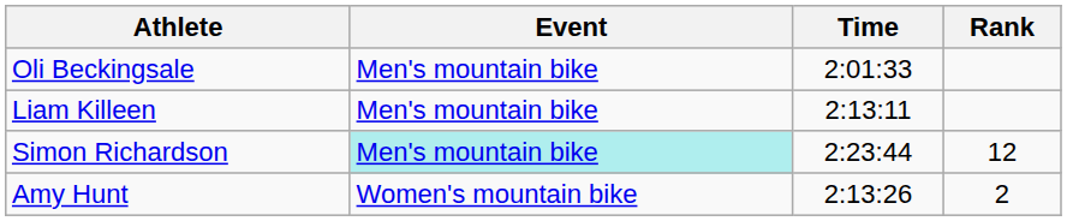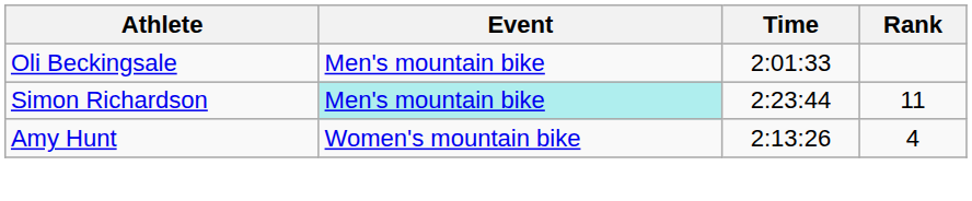- row: Liam Killeen | Men's mountain bike | 2:13:11
Simon Richardson | Rank: 12 -> 11
Amy Hunt | Rank: 2 -> 4
